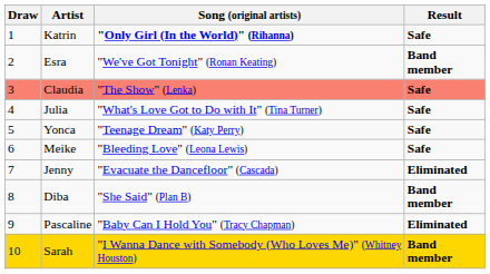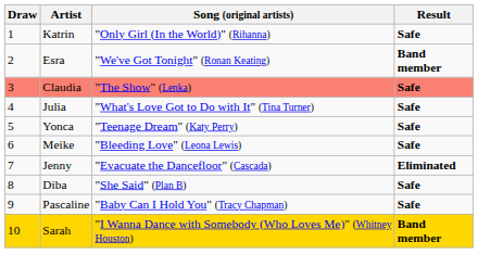Katrin | Song (original artists): bold -> normal
Diba | Result: Band member -> Safe
Pascaline | Result: Eliminated -> Safe
